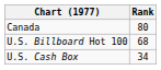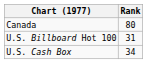U.S. Billboard Hot 100 | Rank: 68 -> 31
